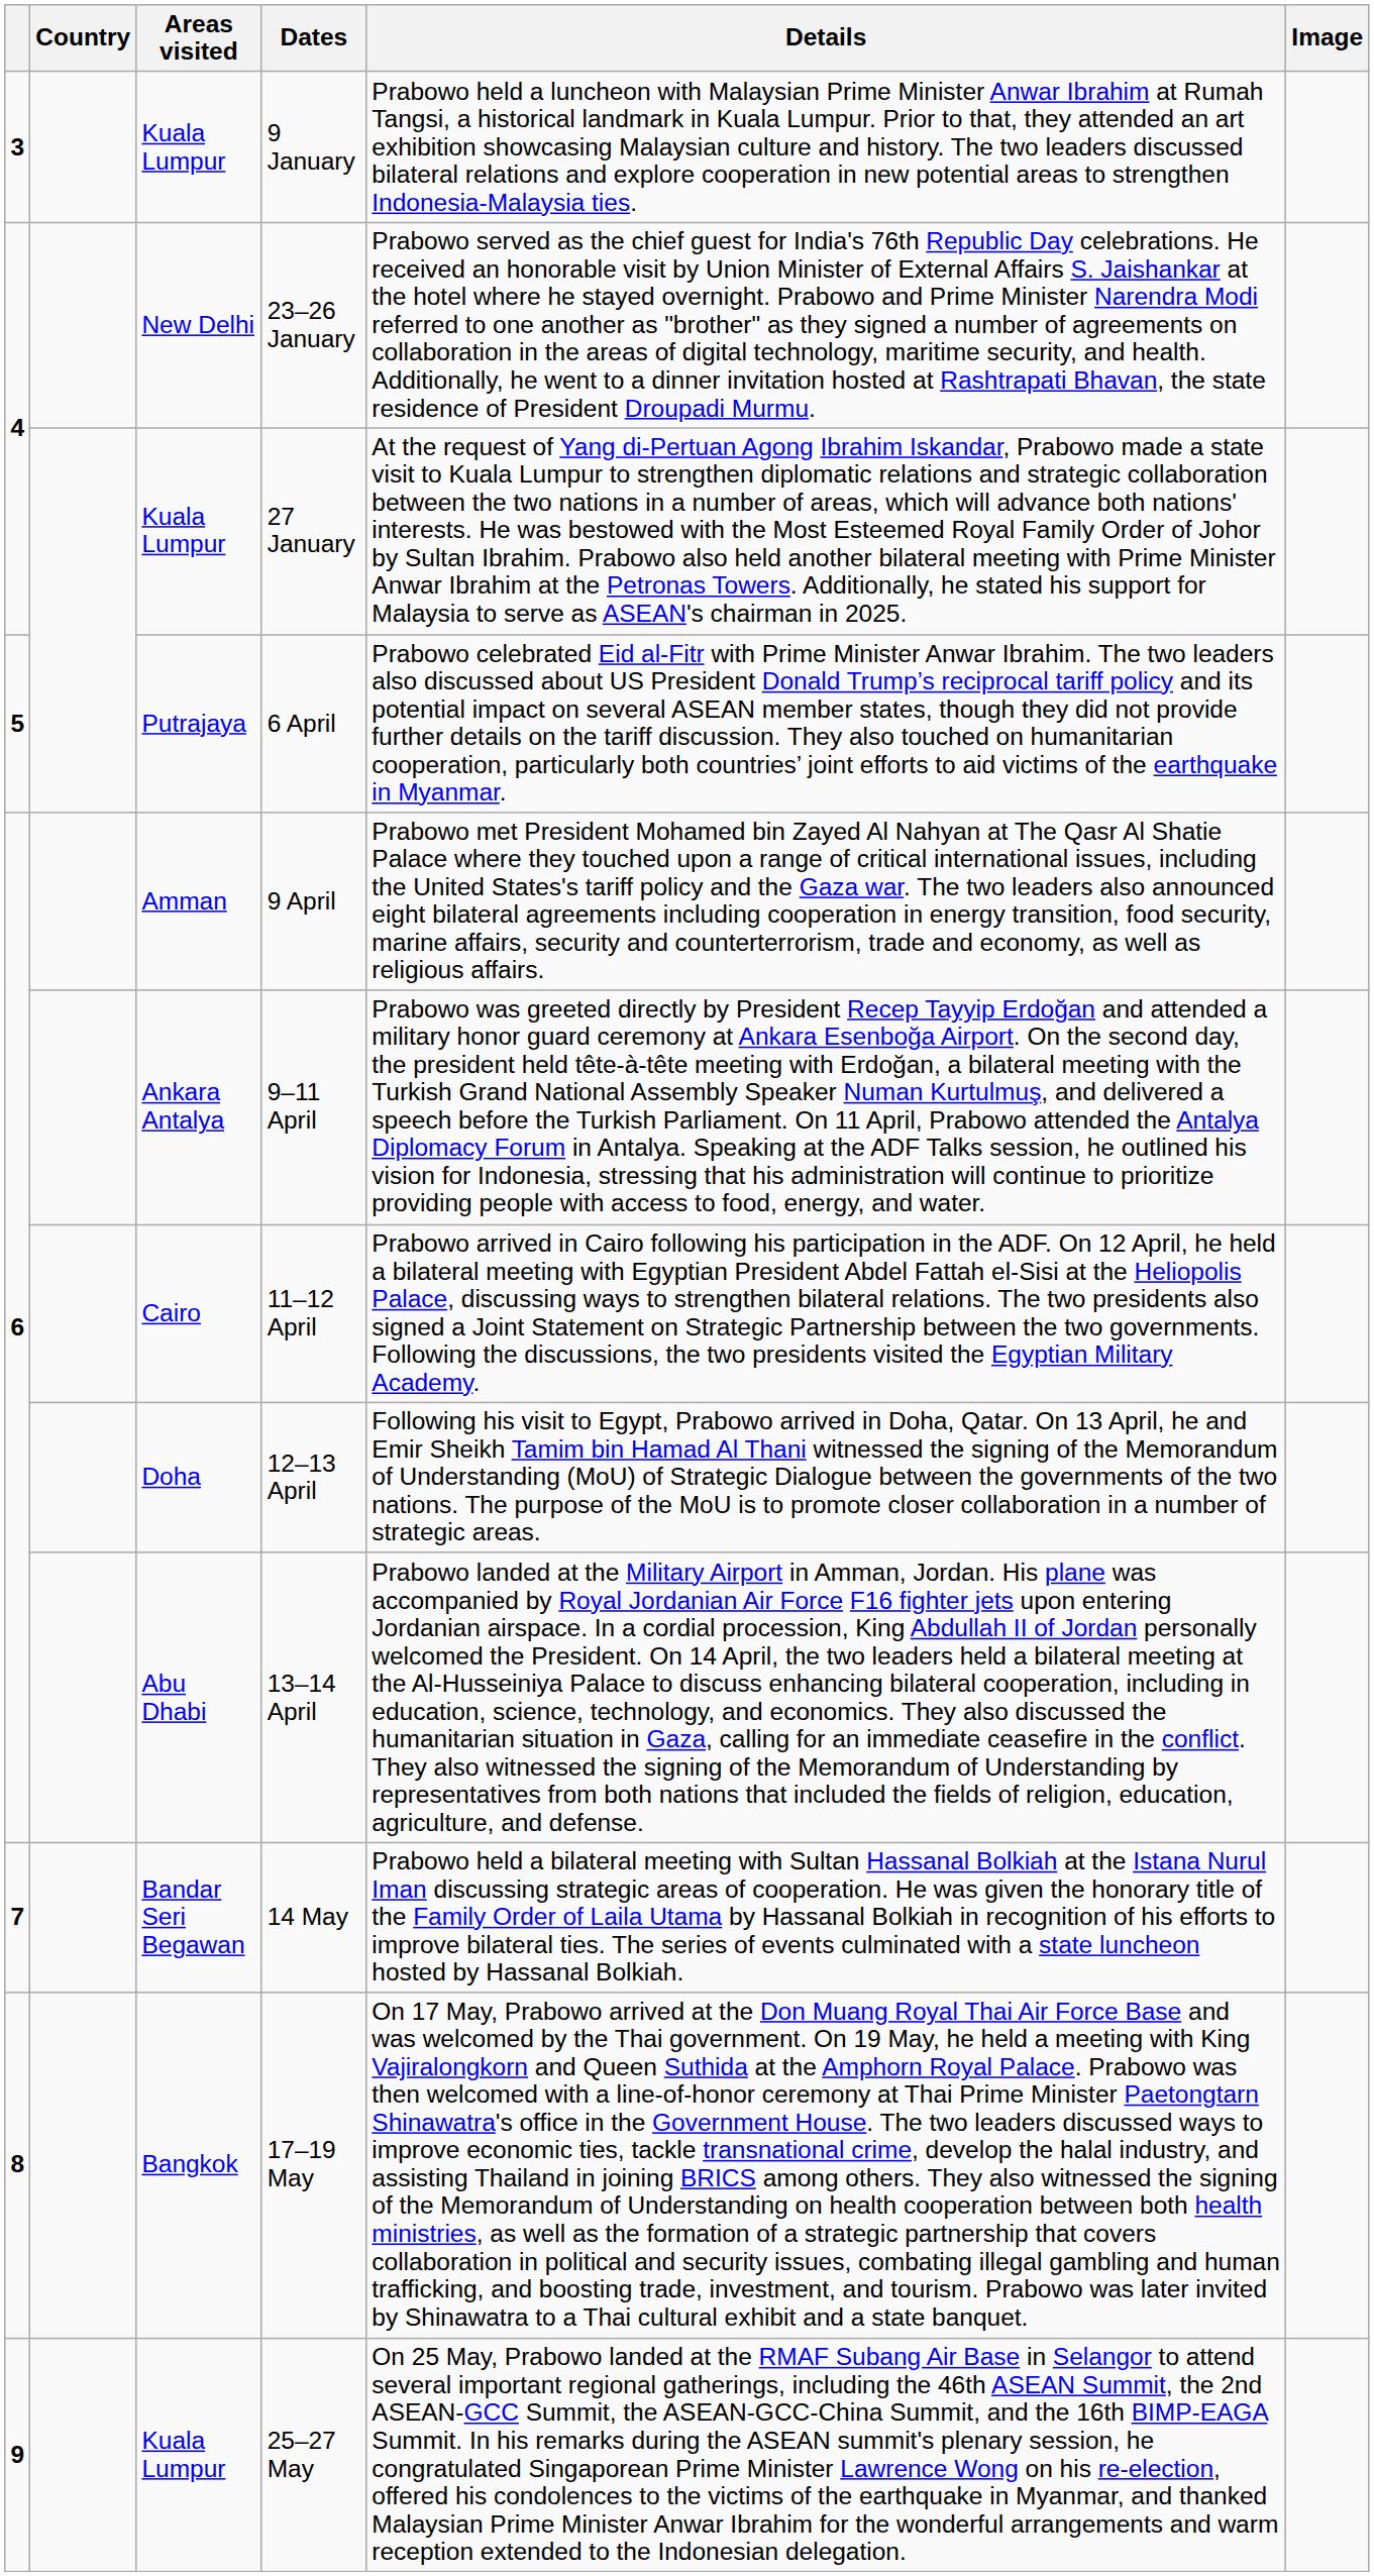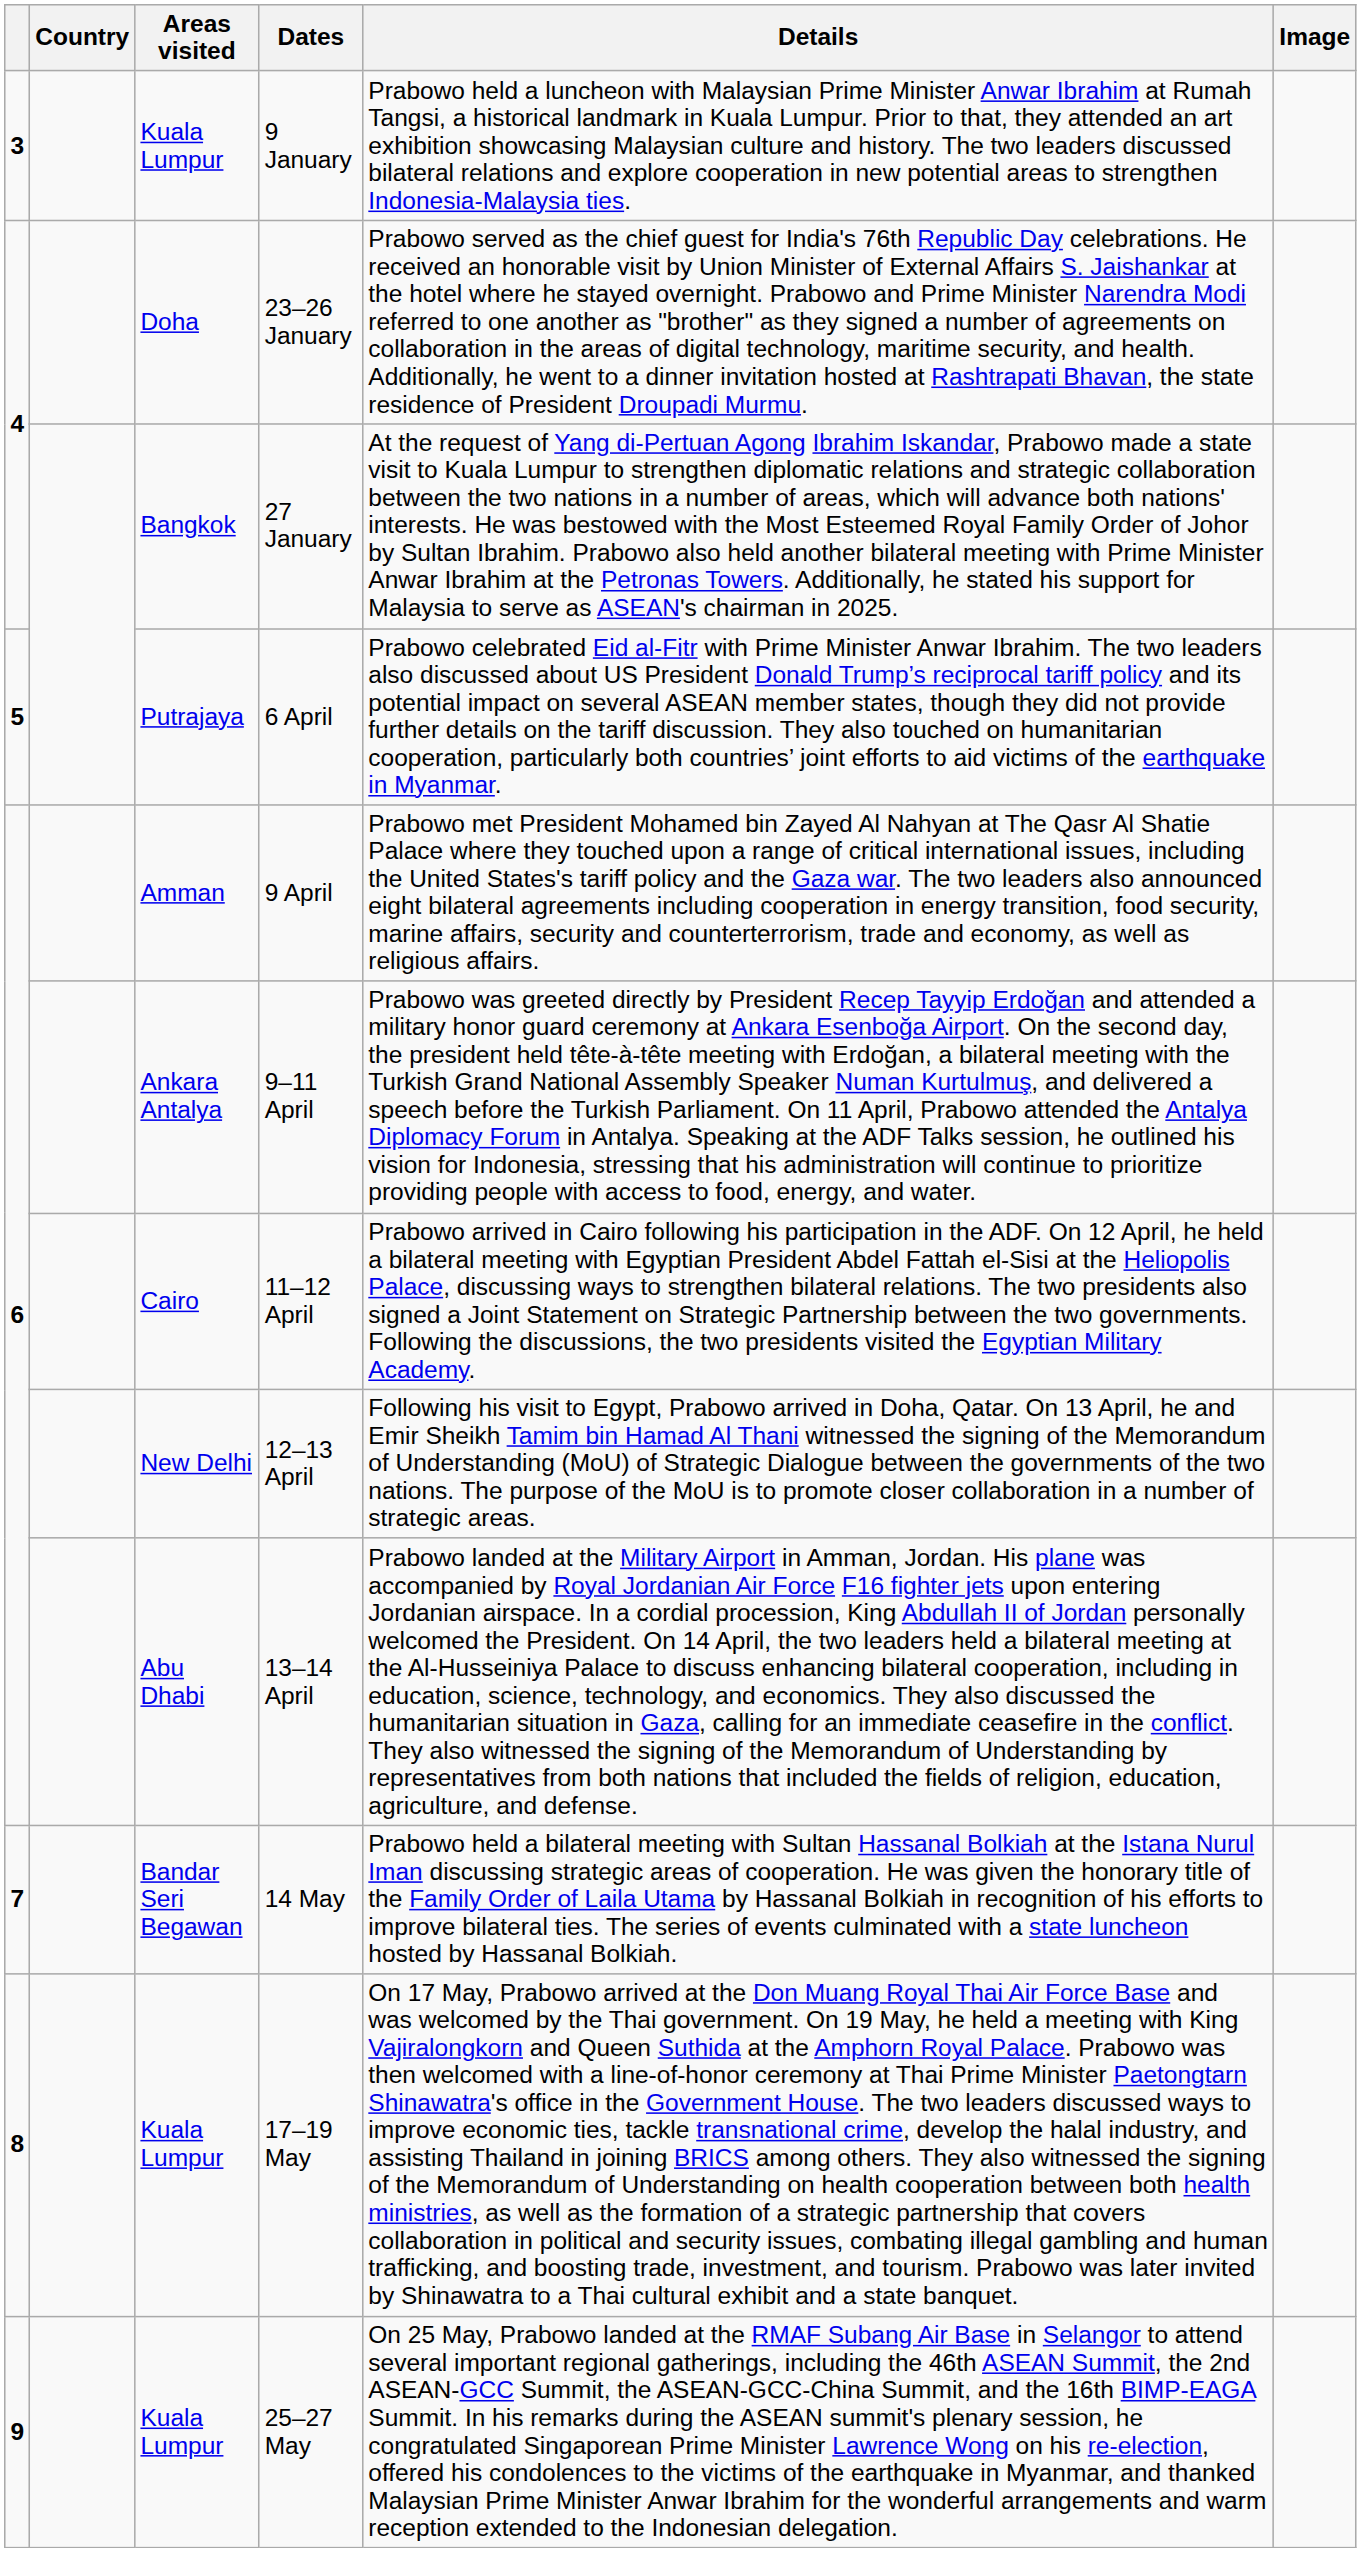23–26 January | Areas visited: New Delhi -> Doha
27 January | Areas visited: Kuala Lumpur -> Bangkok
12–13 April | Areas visited: Doha -> New Delhi
17–19 May | Areas visited: Bangkok -> Kuala Lumpur
